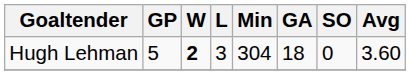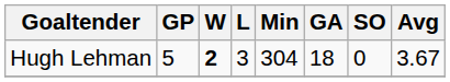Hugh Lehman | Avg: 3.60 -> 3.67
